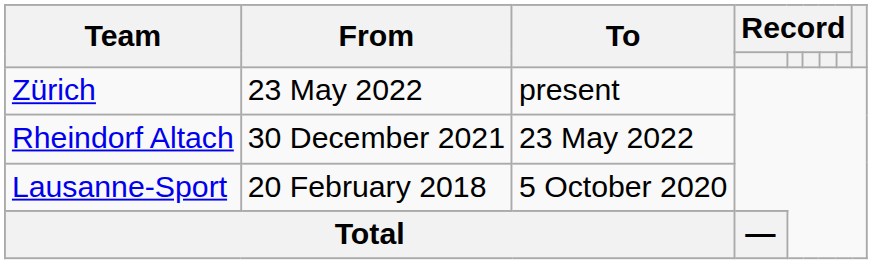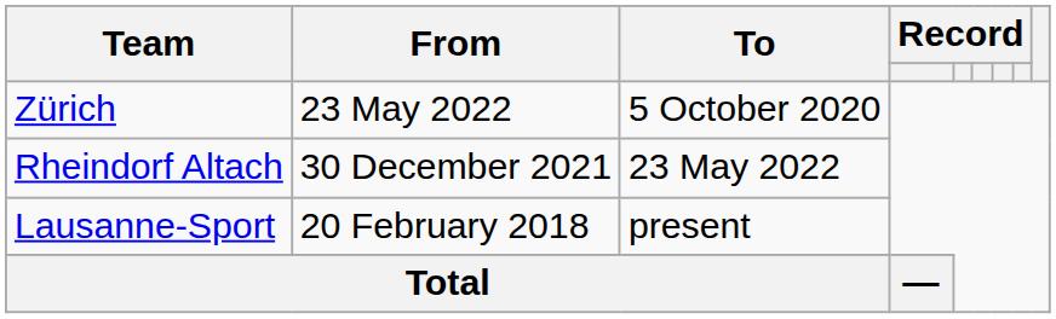Zürich | To: present -> 5 October 2020
Lausanne-Sport | To: 5 October 2020 -> present
